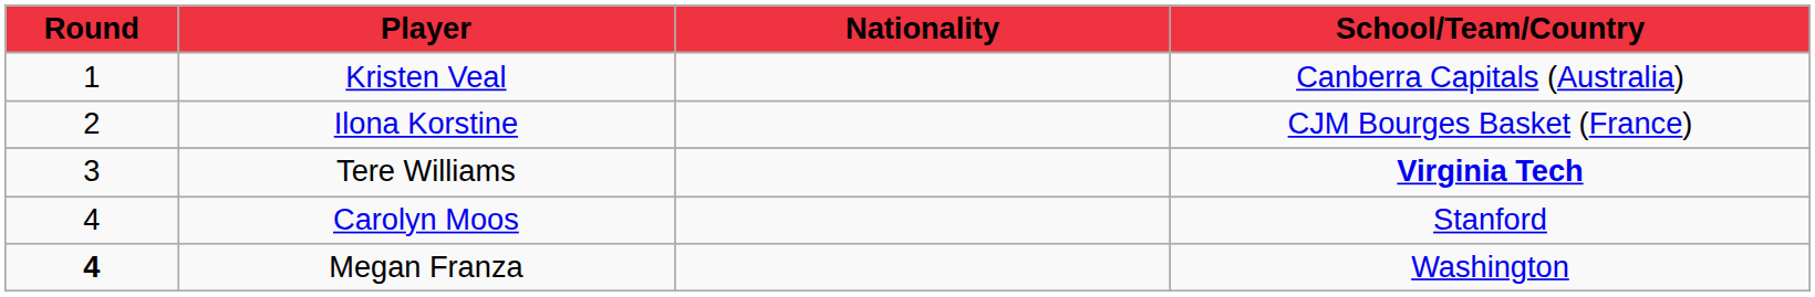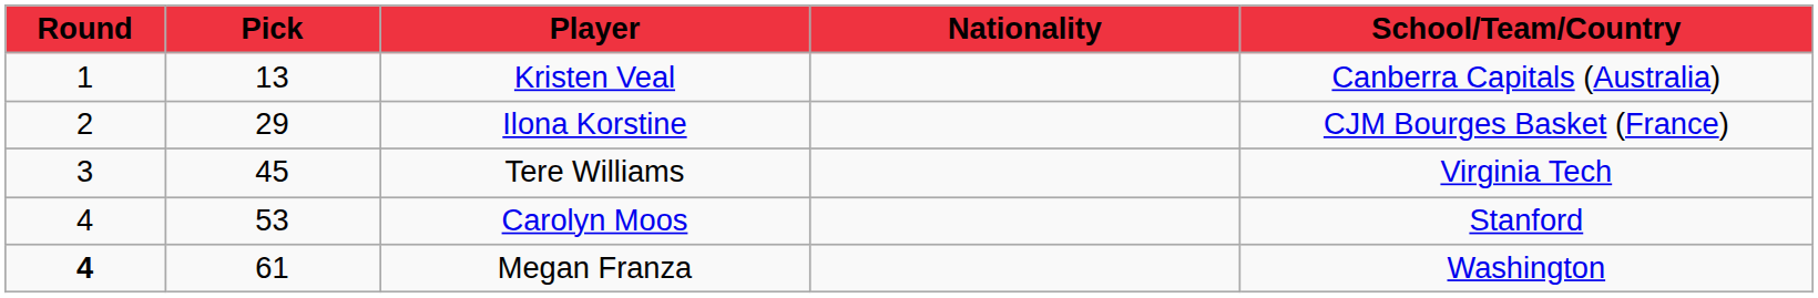+ column: Pick | 13 | 29 | 45 | 53 | 61
Tere Williams | School/Team/Country: bold -> normal
